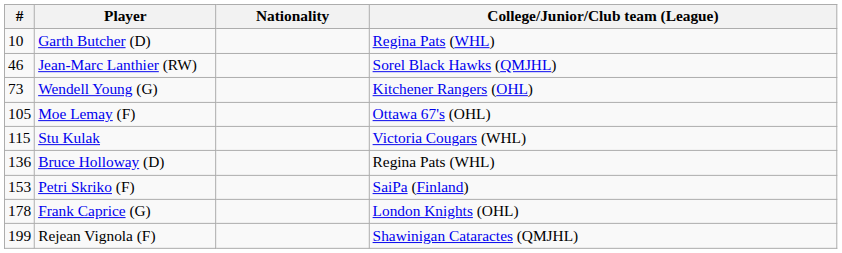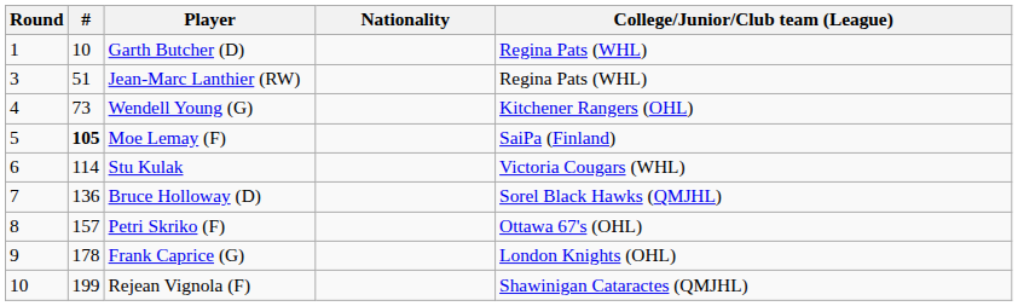+ column: Round | 1 | 3 | 4 | 5 | 6 | 7 | 8 | 9 | 10
Jean-Marc Lanthier (RW) | #: 46 -> 51
Jean-Marc Lanthier (RW) | College/Junior/Club team (League): Sorel Black Hawks (QMJHL) -> Regina Pats (WHL)
Moe Lemay (F) | #: normal -> bold
Moe Lemay (F) | College/Junior/Club team (League): Ottawa 67's (OHL) -> SaiPa (Finland)
Stu Kulak | #: 115 -> 114
Bruce Holloway (D) | College/Junior/Club team (League): Regina Pats (WHL) -> Sorel Black Hawks (QMJHL)
Petri Skriko (F) | #: 153 -> 157
Petri Skriko (F) | College/Junior/Club team (League): SaiPa (Finland) -> Ottawa 67's (OHL)
